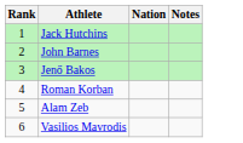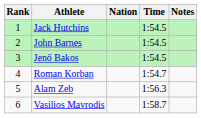+ column: Time | 1:54.5 | 1:54.5 | 1:54.5 | 1:54.7 | 1:56.3 | 1:58.7
